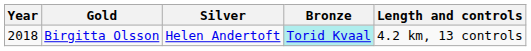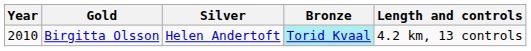Birgitta Olsson | Year: 2018 -> 2010
